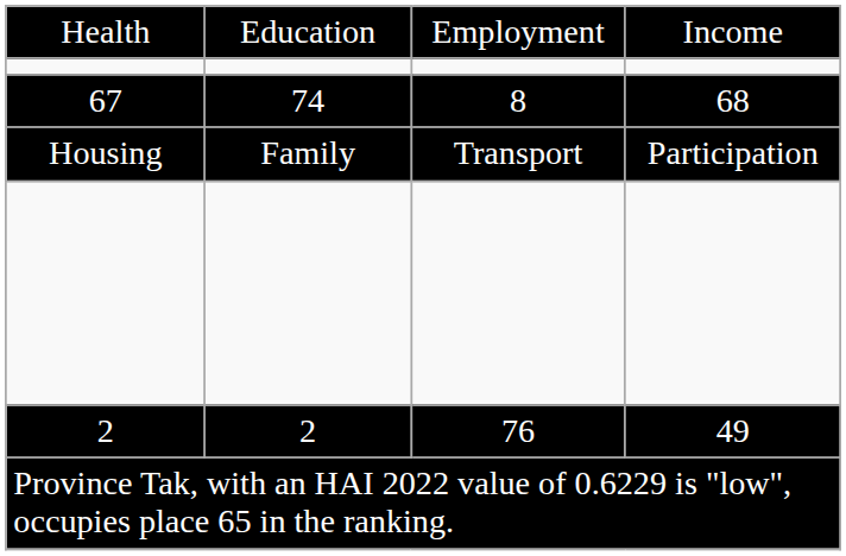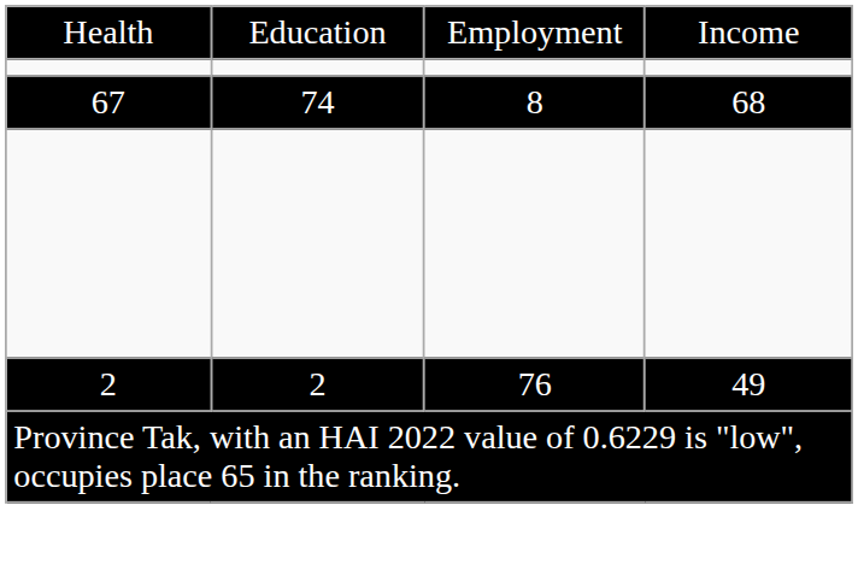- row: Housing | Family | Transport | Participation
